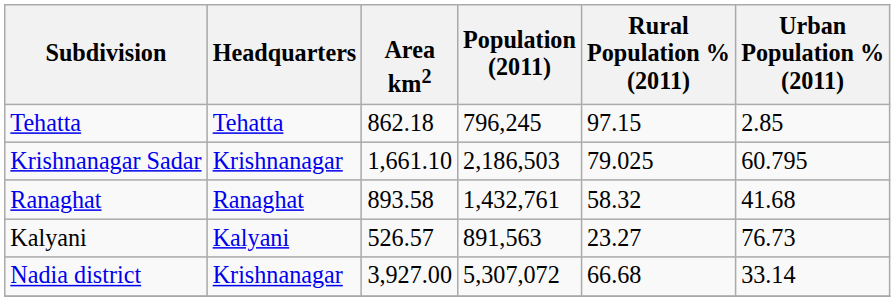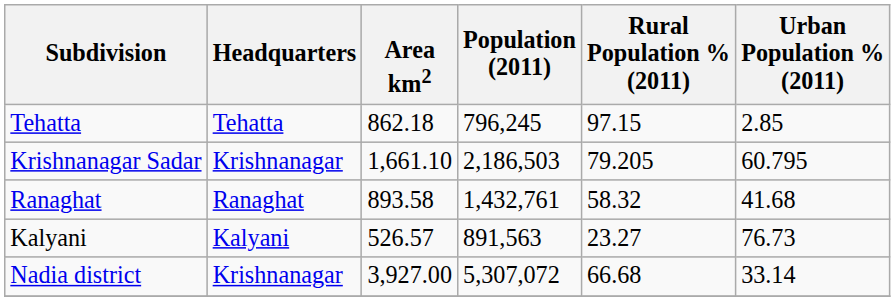Krishnanagar Sadar | Rural Population % (2011): 79.025 -> 79.205
